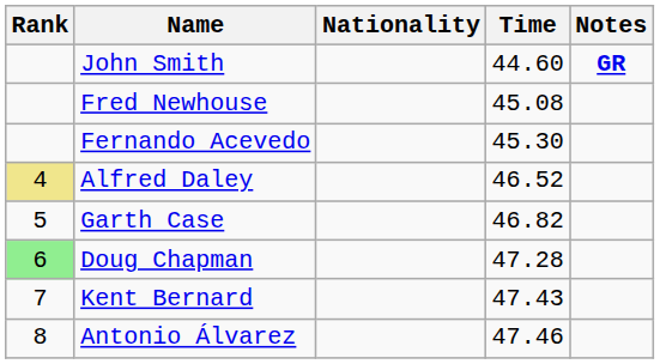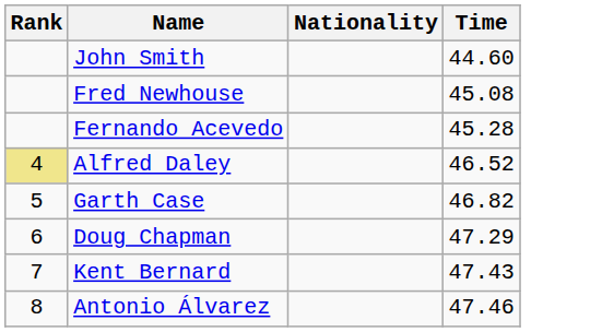- column: Notes | GR
Fernando Acevedo | Time: 45.30 -> 45.28
Doug Chapman | Rank: lightgreen background -> no background
Doug Chapman | Time: 47.28 -> 47.29
